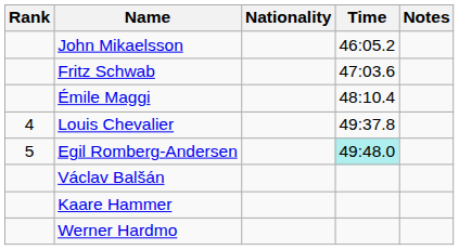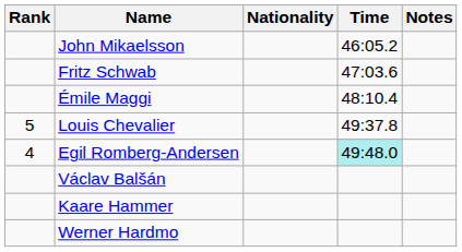Louis Chevalier | Rank: 4 -> 5
Egil Romberg-Andersen | Rank: 5 -> 4
